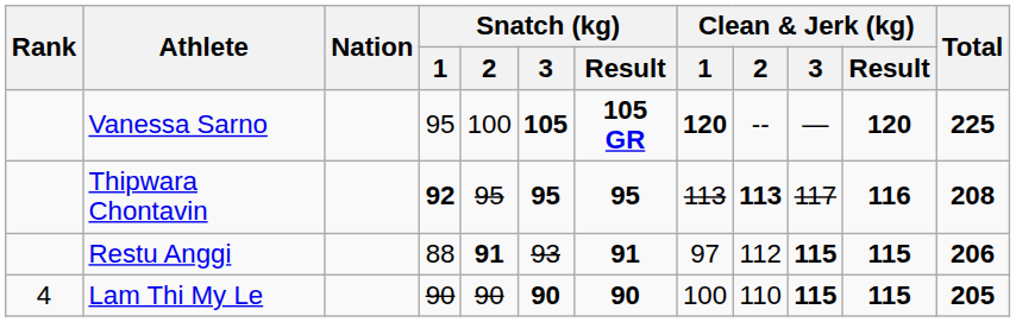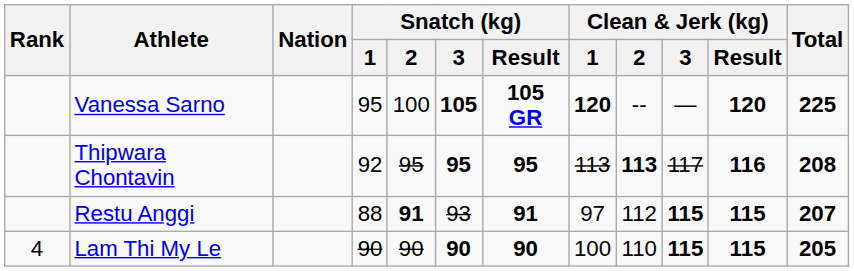Thipwara Chontavin | Snatch (kg) / 1: bold -> normal
Restu Anggi | Total: 206 -> 207
